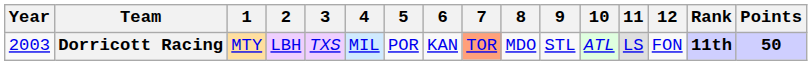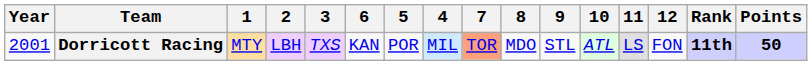columns swapped: 4 <-> 6
Dorricott Racing | Year: 2003 -> 2001
